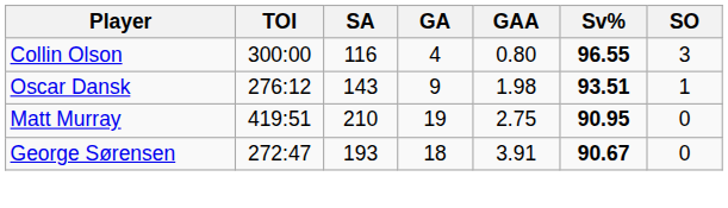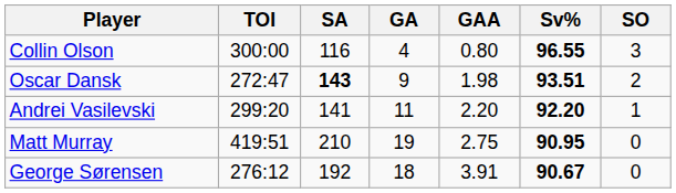Oscar Dansk | TOI: 276:12 -> 272:47
Oscar Dansk | SA: normal -> bold
Oscar Dansk | SO: 1 -> 2
+ row: Andrei Vasilevski | 299:20 | 141 | 11 | 2.20 | 92.20 | 1
George Sørensen | TOI: 272:47 -> 276:12
George Sørensen | SA: 193 -> 192
